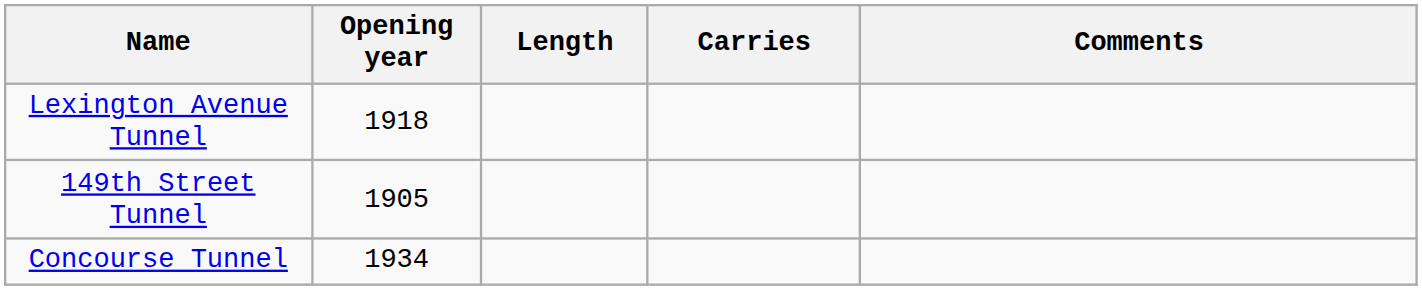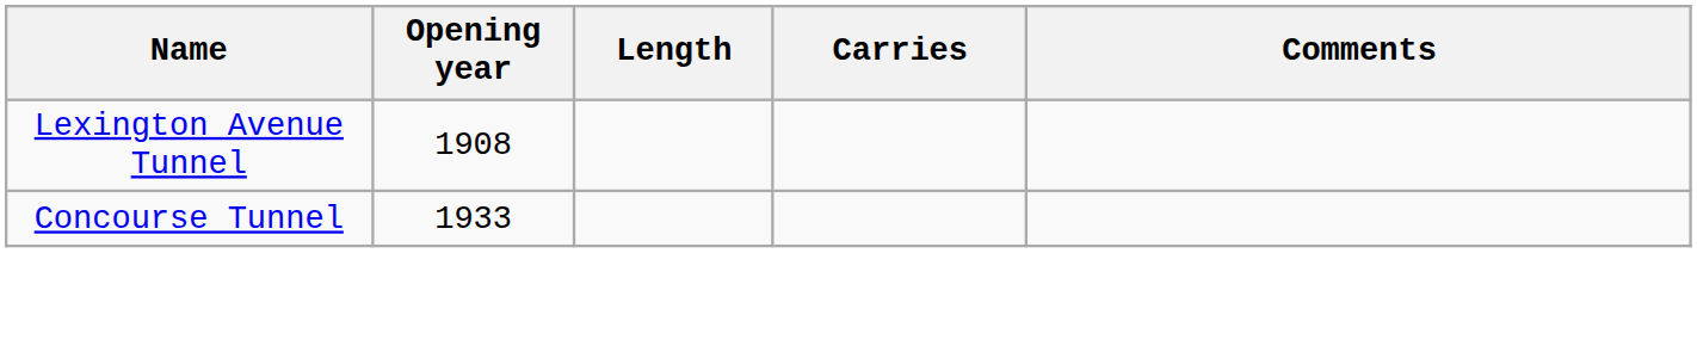Lexington Avenue Tunnel | Opening year: 1918 -> 1908
- row: 149th Street Tunnel | 1905
Concourse Tunnel | Opening year: 1934 -> 1933
